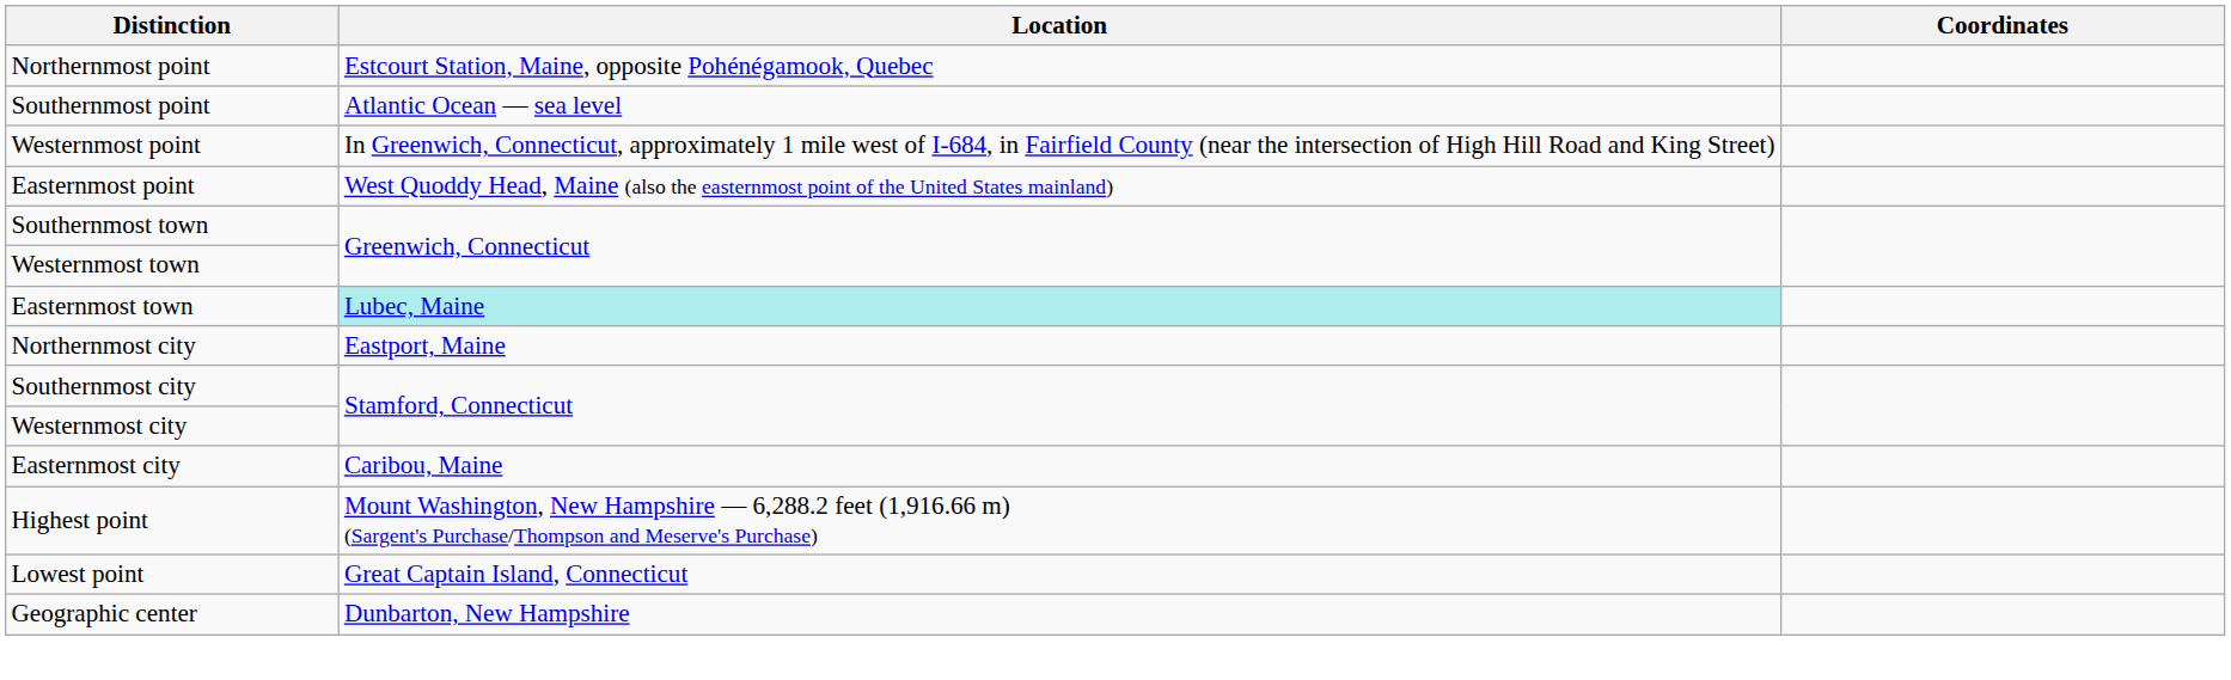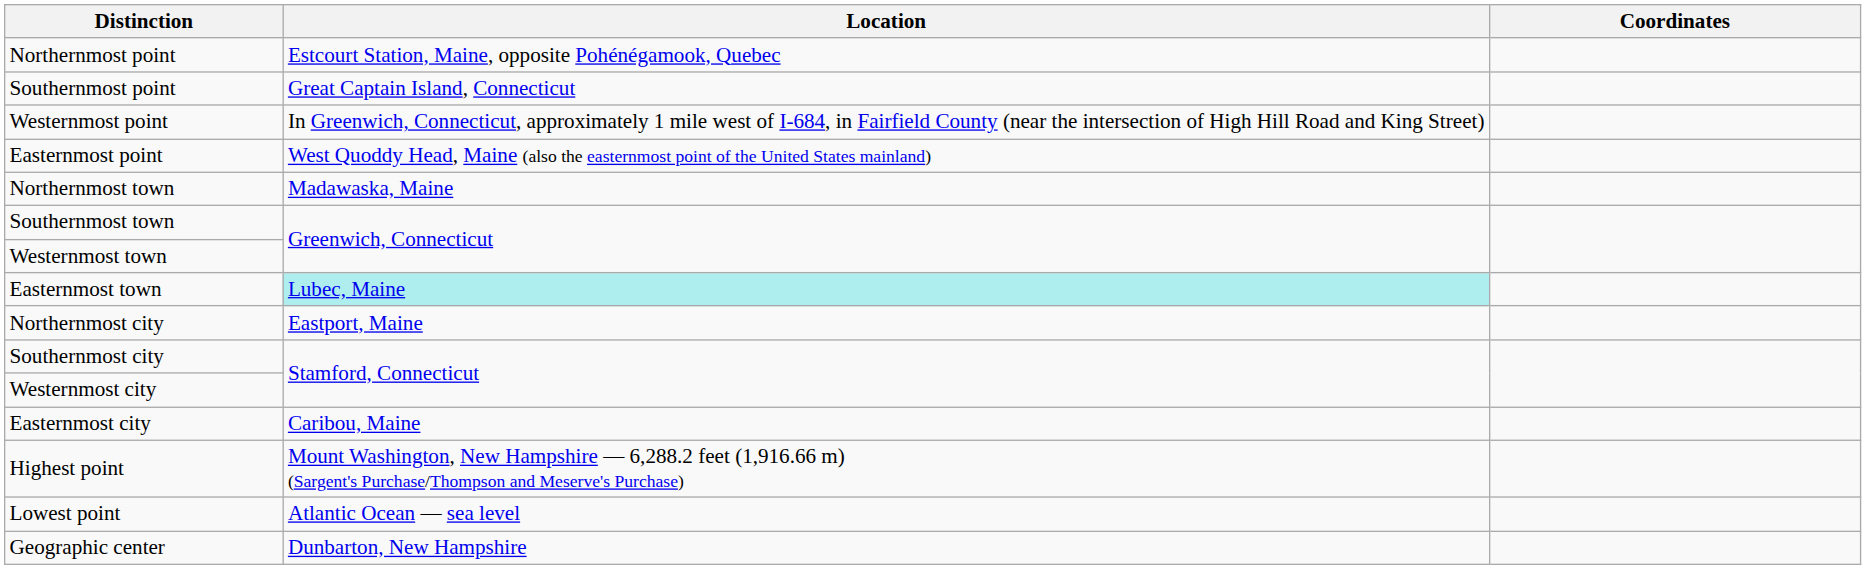Southernmost point | Location: Atlantic Ocean — sea level -> Great Captain Island, Connecticut
+ row: Northernmost town | Madawaska, Maine
Lowest point | Location: Great Captain Island, Connecticut -> Atlantic Ocean — sea level
